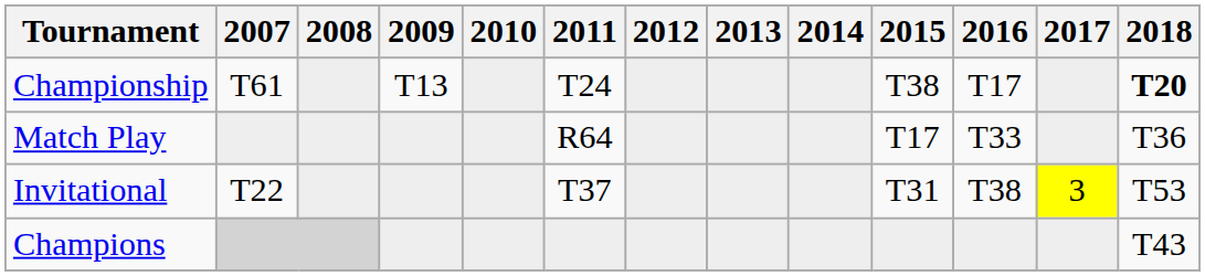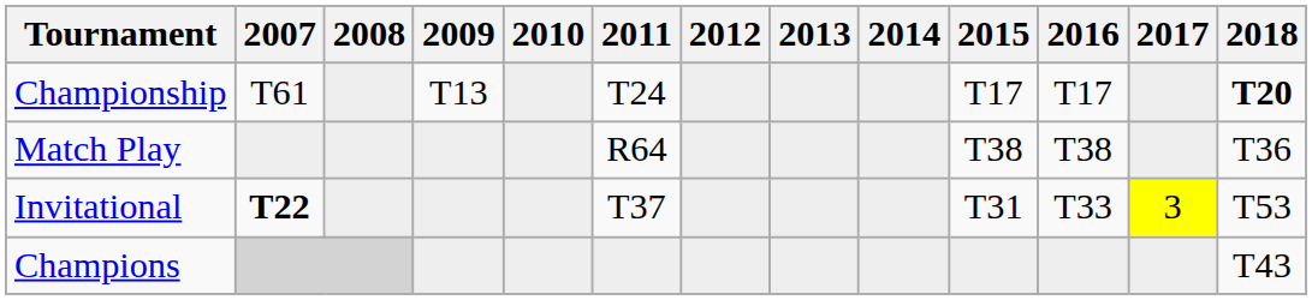Championship | 2015: T38 -> T17
Match Play | 2015: T17 -> T38
Match Play | 2016: T33 -> T38
Invitational | 2007: normal -> bold
Invitational | 2016: T38 -> T33
